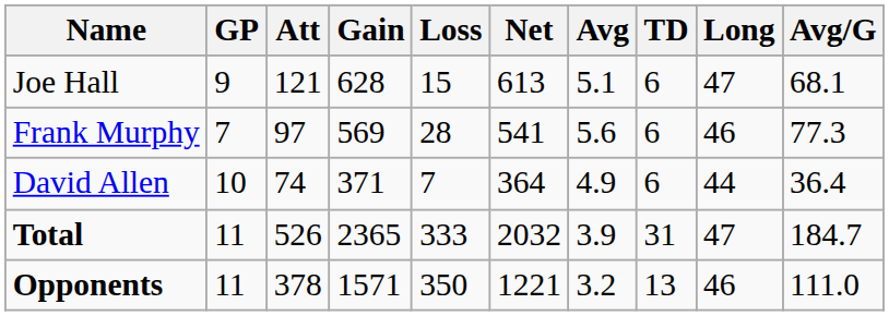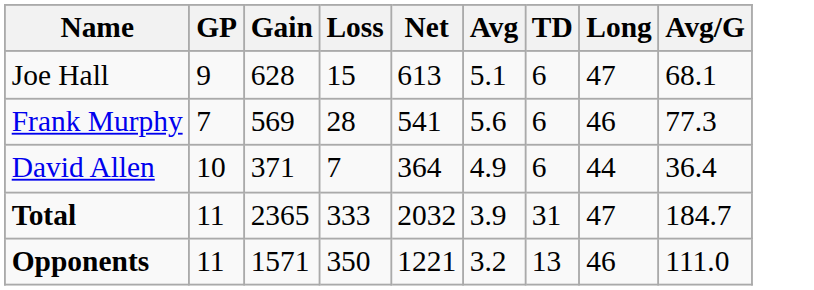- column: Att | 121 | 97 | 74 | 526 | 378
